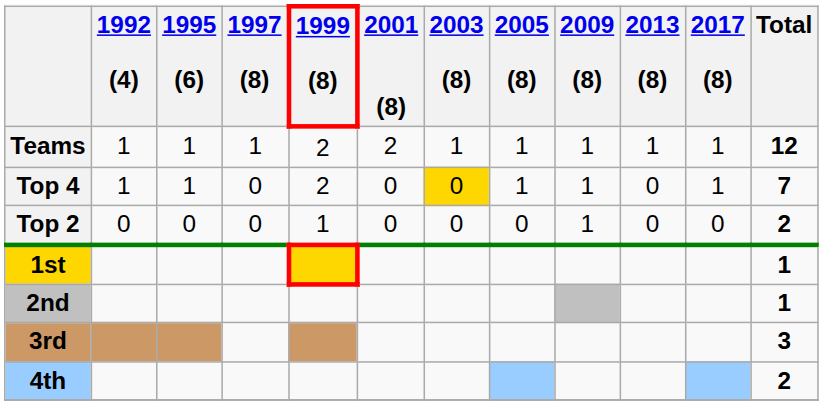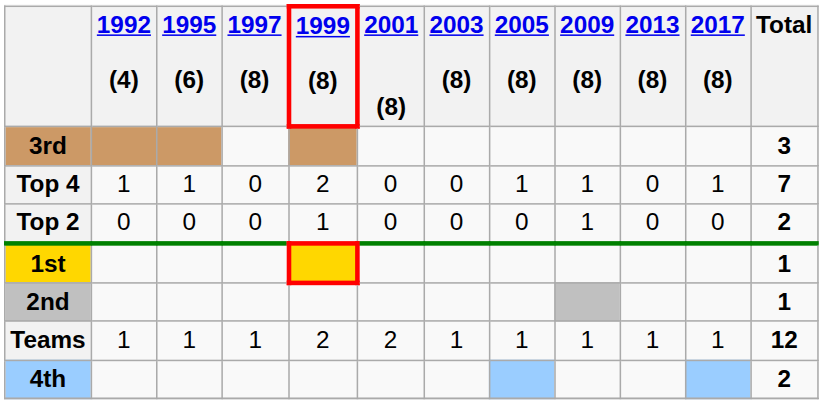rows swapped: Teams <-> 3rd
Top 4 | 2003 (8): gold background -> no background
